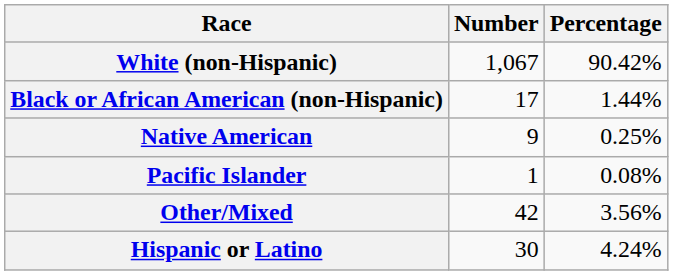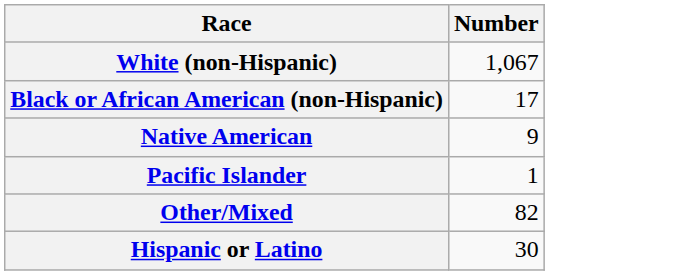- column: Percentage | 90.42% | 1.44% | 0.25% | 0.08% | 3.56% | 4.24%
Other/Mixed | Number: 42 -> 82
